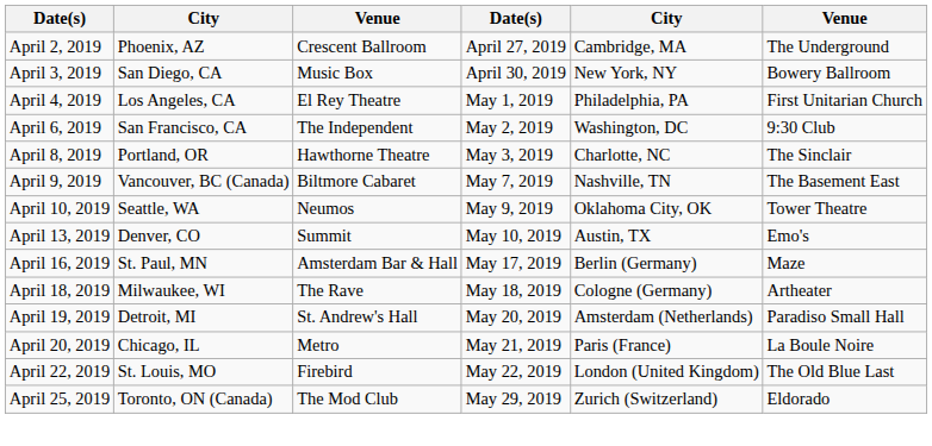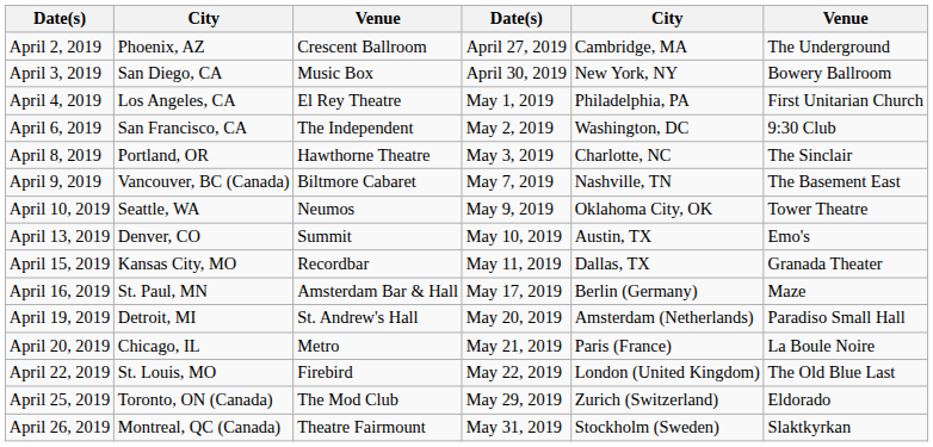+ row: April 15, 2019 | Kansas City, MO | Recordbar | May 11, 2019 | Dallas, TX | Granada Theater
- row: April 18, 2019 | Milwaukee, WI | The Rave | May 18, 2019 | Cologne (Germany) | Artheater
+ row: April 26, 2019 | Montreal, QC (Canada) | Theatre Fairmount | May 31, 2019 | Stockholm (Sweden) | Slaktkyrkan
